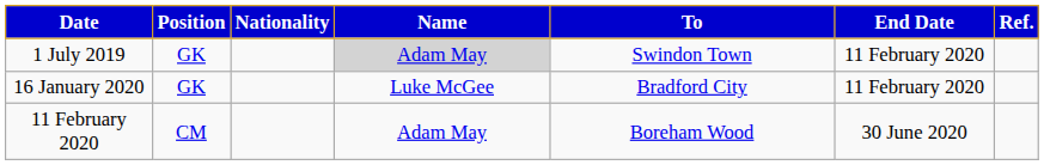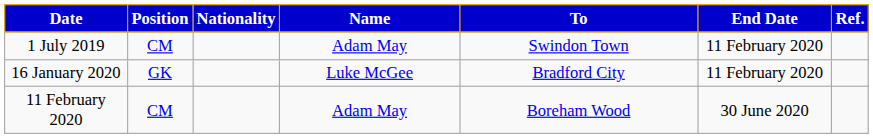1 July 2019 | Position: GK -> CM
1 July 2019 | Name: lightgrey background -> no background
